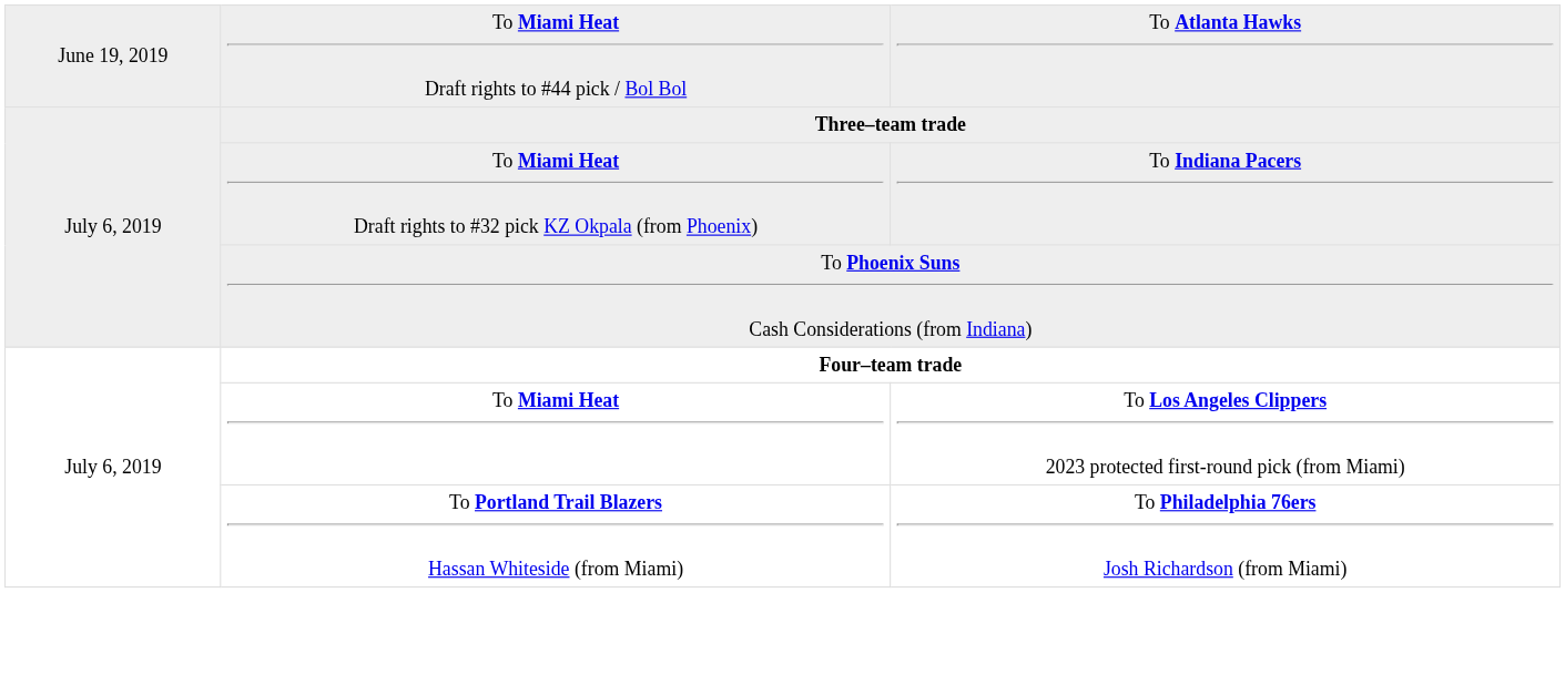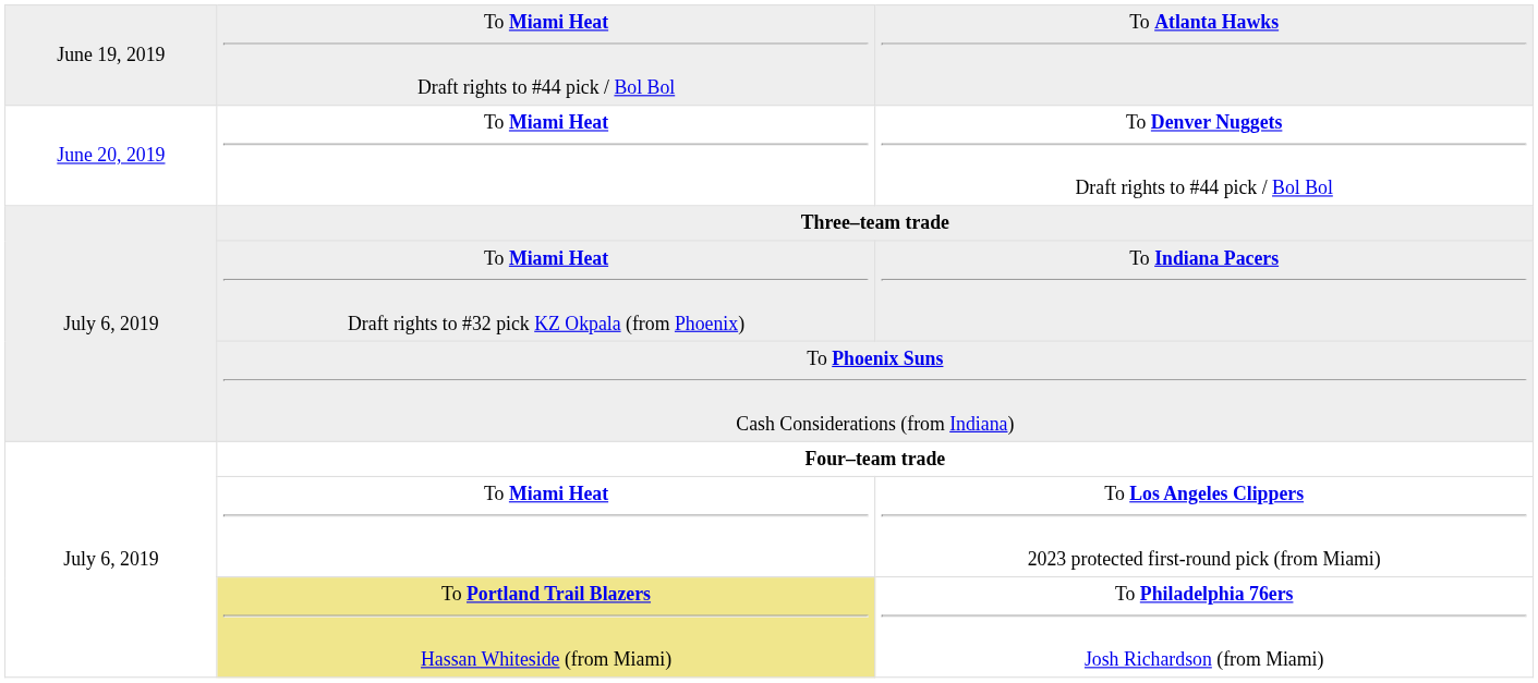+ row: June 20, 2019 | To Miami Heat | To Denver Nuggets Draft rights to #44 pick / Bol Bol
To Philadelphia 76ers Josh Richardson (from Miami) | column 2: no background -> khaki background
